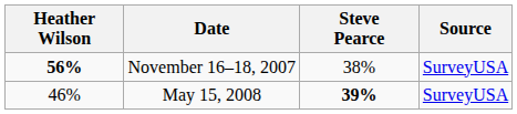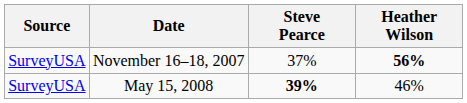columns swapped: Source <-> Heather Wilson
November 16–18, 2007 | Steve Pearce: 38% -> 37%
